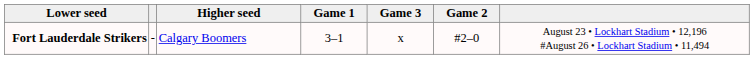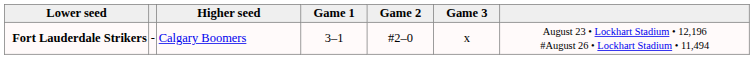columns swapped: Game 2 <-> Game 3
